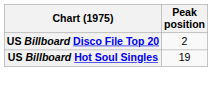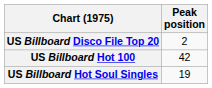+ row: US Billboard Hot 100 | 42
